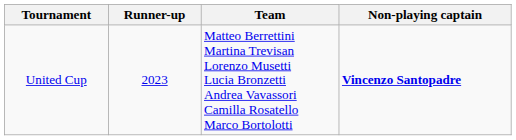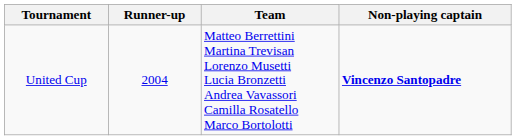United Cup | Runner-up: 2023 -> 2004
